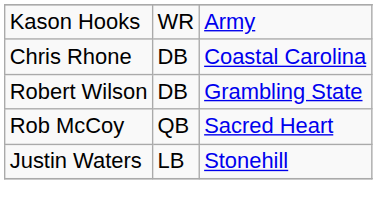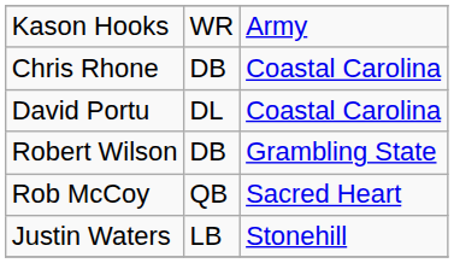+ row: David Portu | DL | Coastal Carolina
